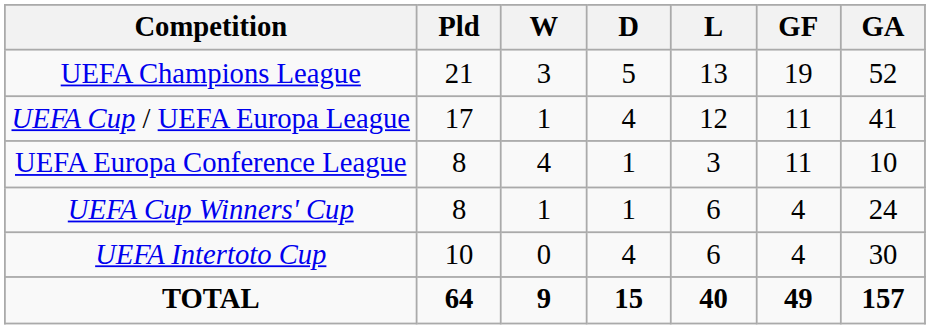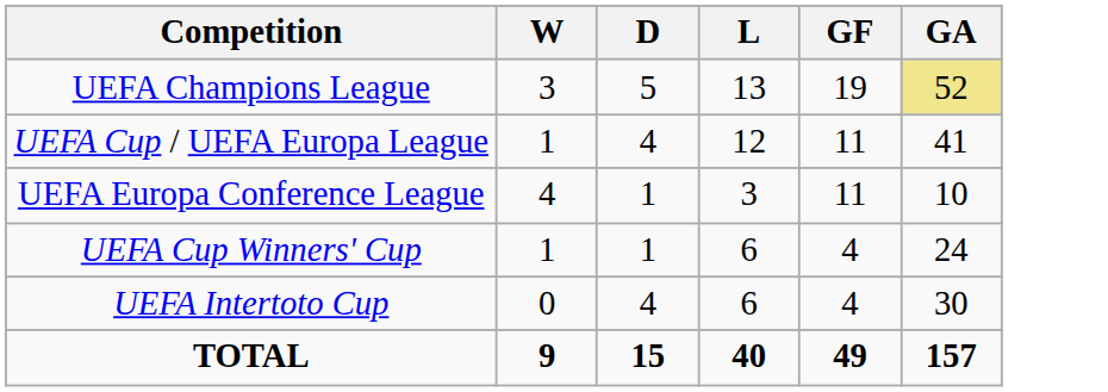- column: Pld | 21 | 17 | 8 | 8 | 10 | 64
UEFA Champions League | GA: no background -> khaki background
